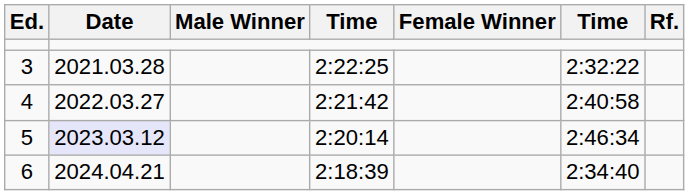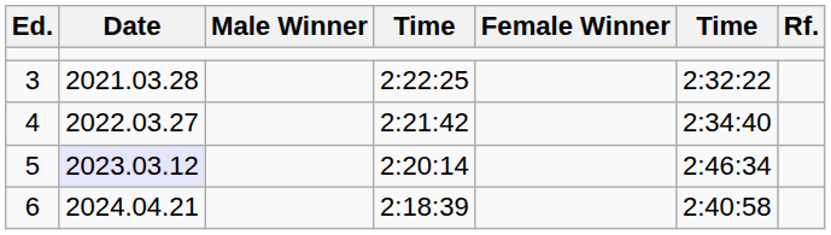4 | column 6: 2:40:58 -> 2:34:40
6 | column 6: 2:34:40 -> 2:40:58
